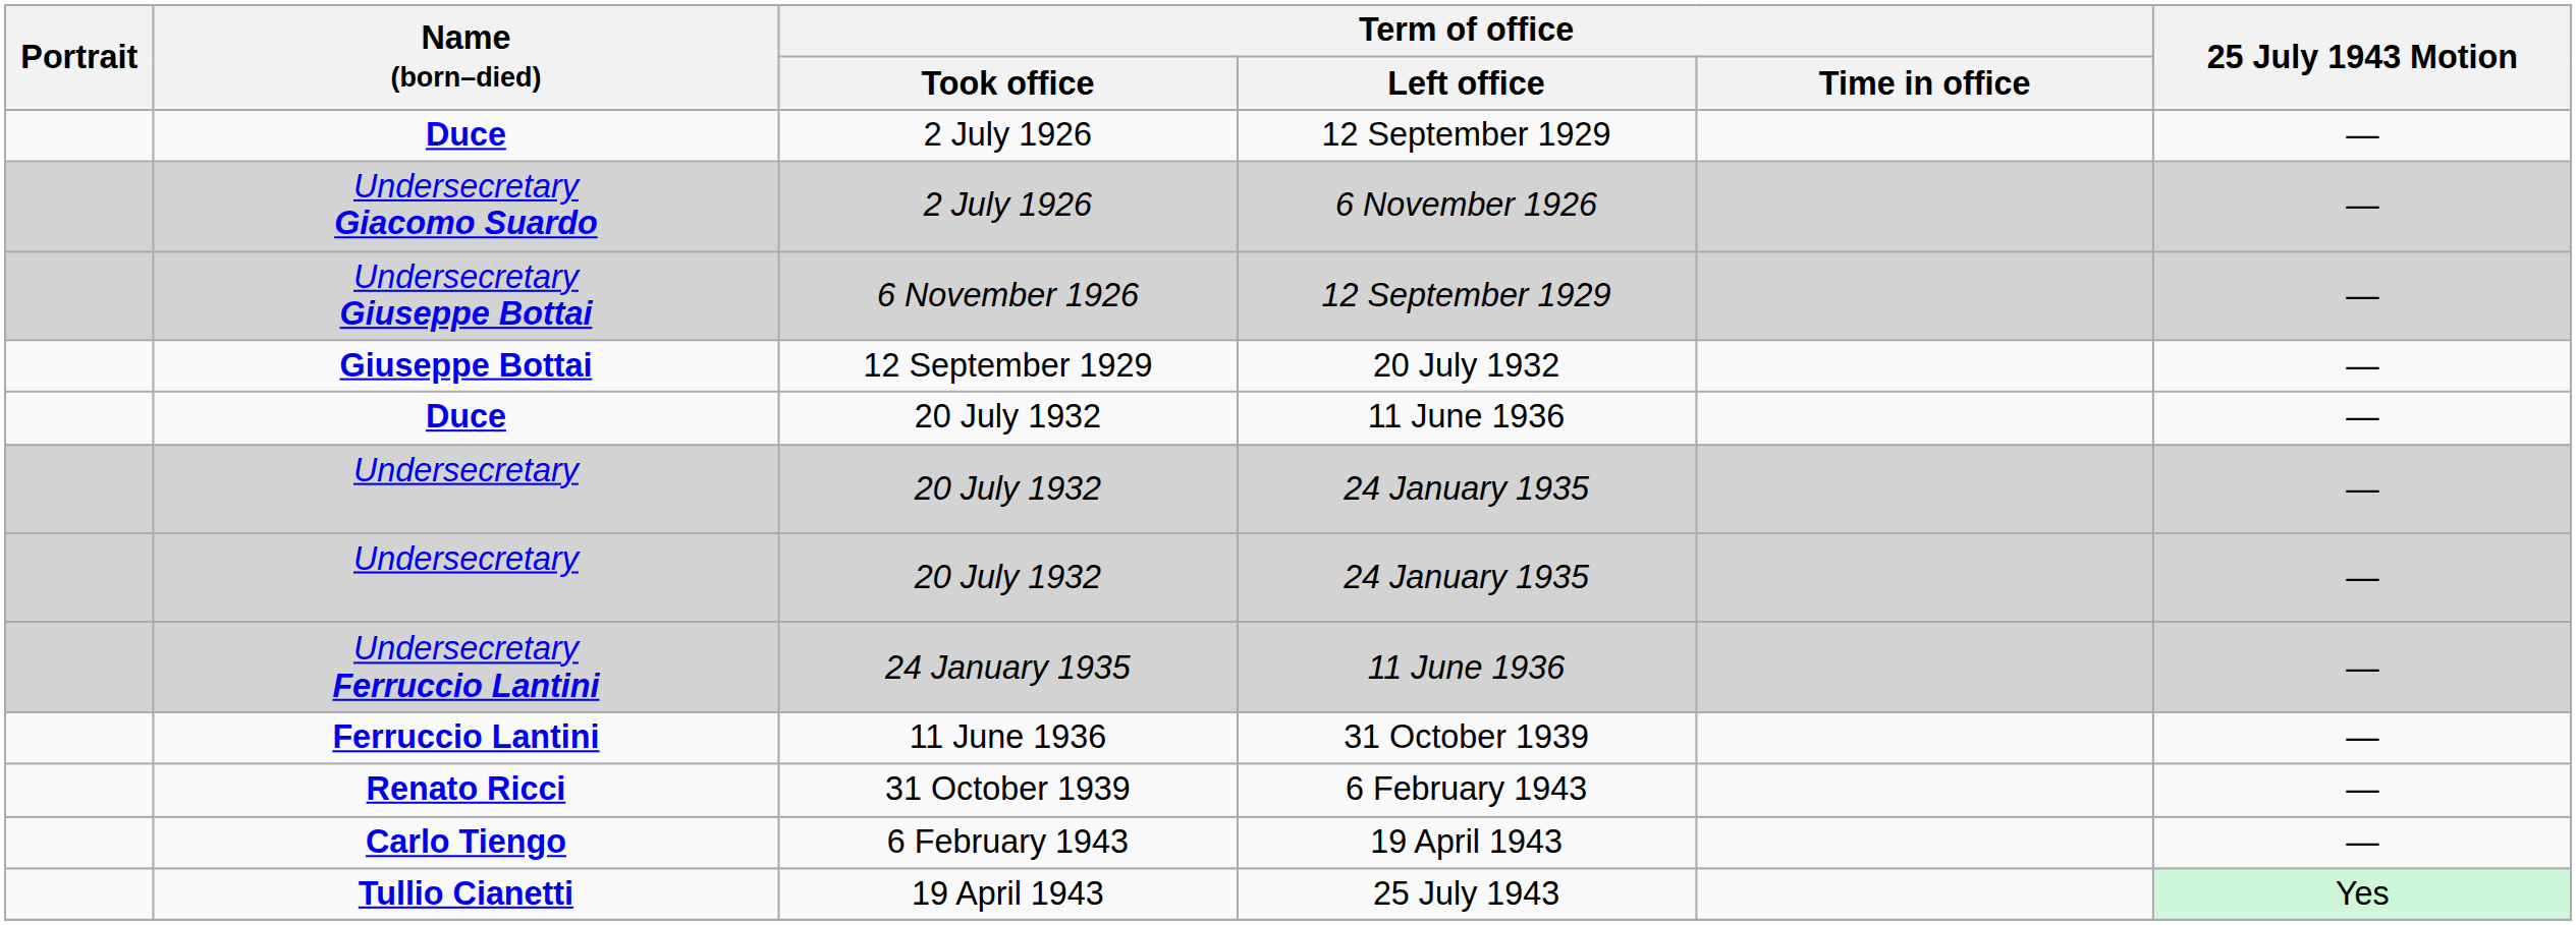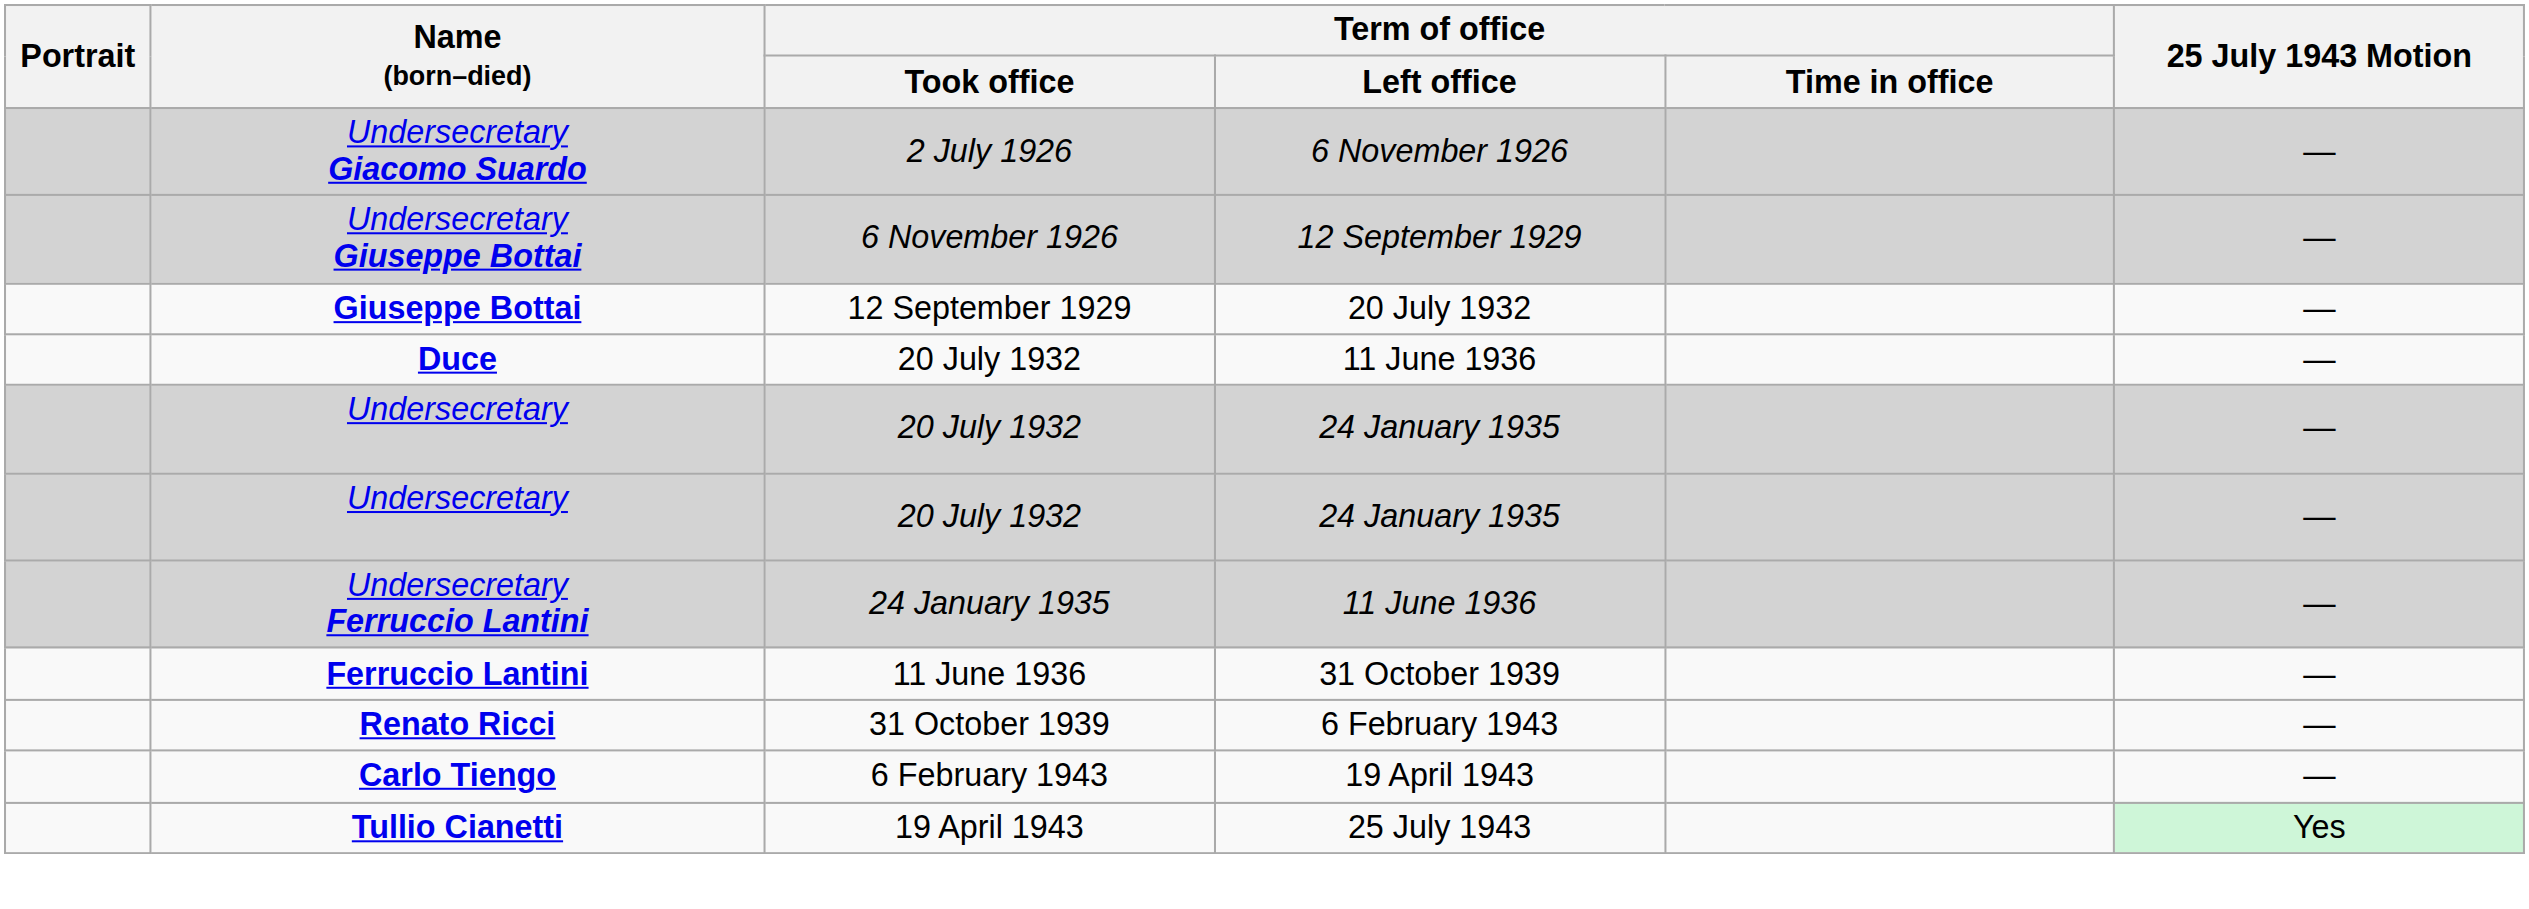- row: Duce | 2 July 1926 | 12 September 1929 | —
